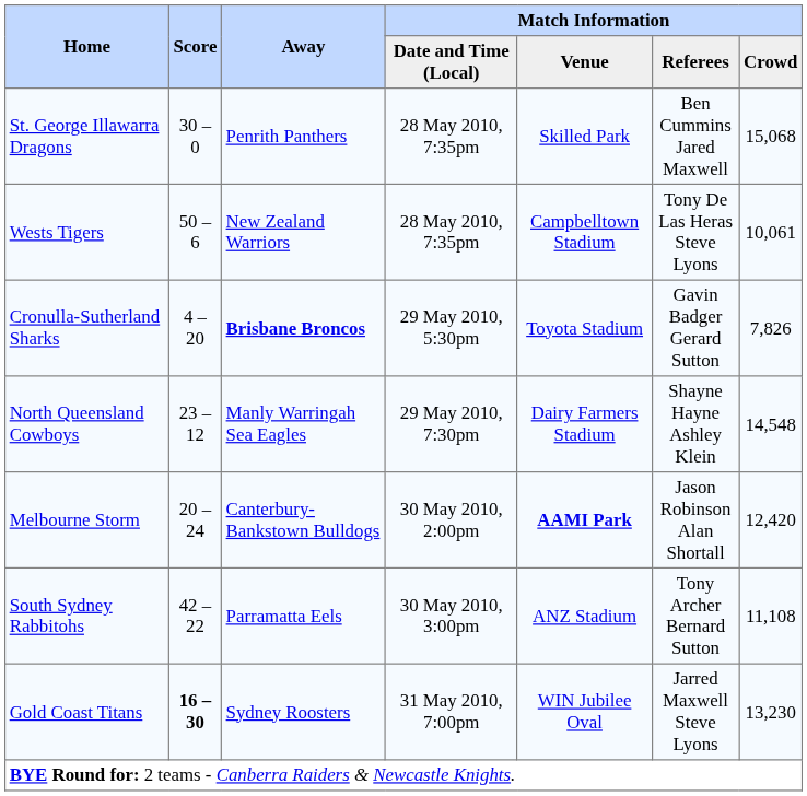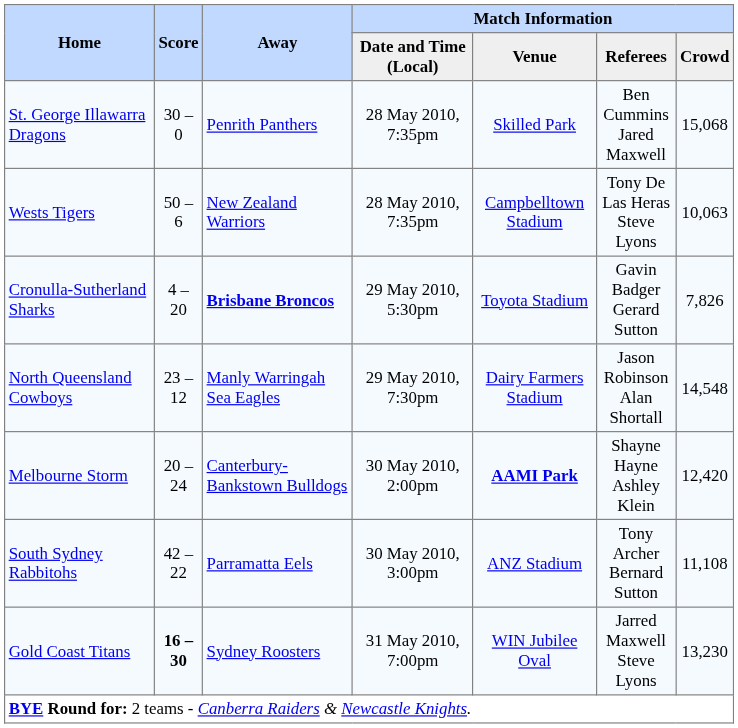Wests Tigers | Match Information / Crowd: 10,061 -> 10,063
North Queensland Cowboys | Match Information / Referees: Shayne Hayne Ashley Klein -> Jason Robinson Alan Shortall
Melbourne Storm | Match Information / Referees: Jason Robinson Alan Shortall -> Shayne Hayne Ashley Klein
